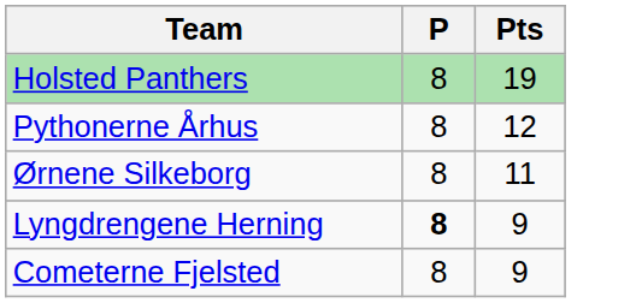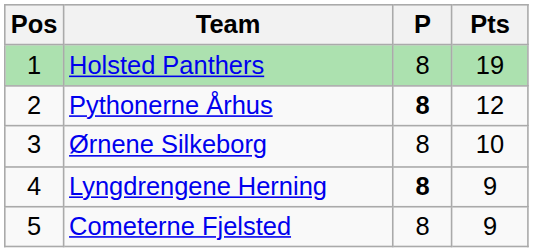+ column: Pos | 1 | 2 | 3 | 4 | 5
Pythonerne Århus | P: normal -> bold
Ørnene Silkeborg | Pts: 11 -> 10
